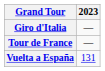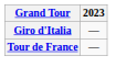- row: Vuelta a España | 131
